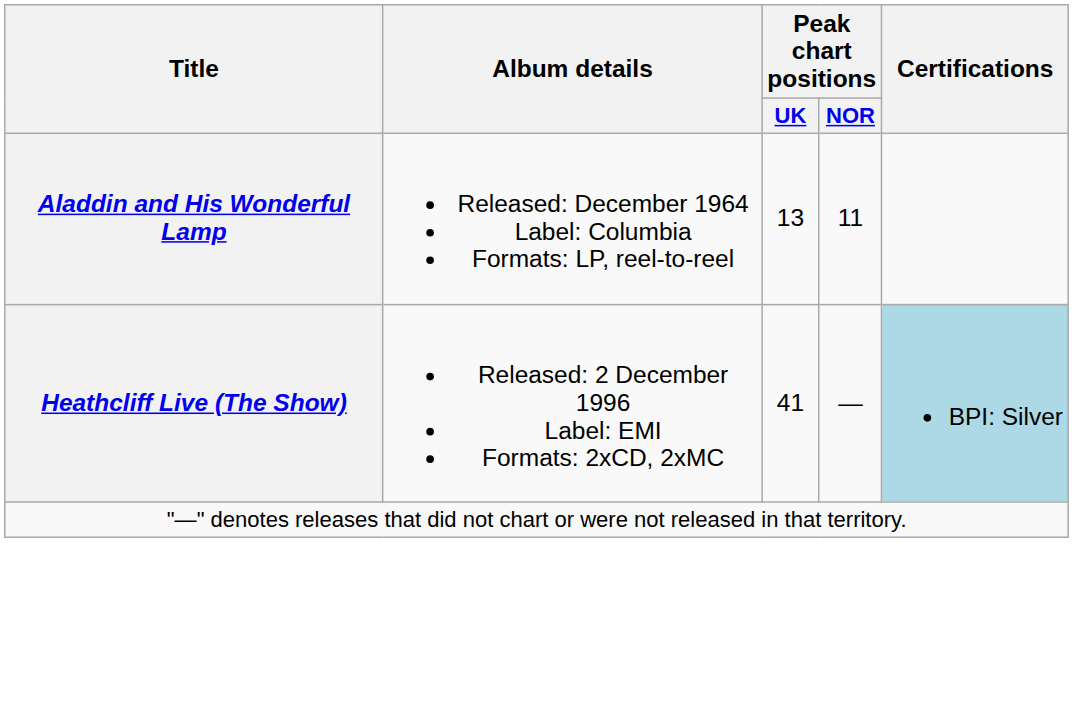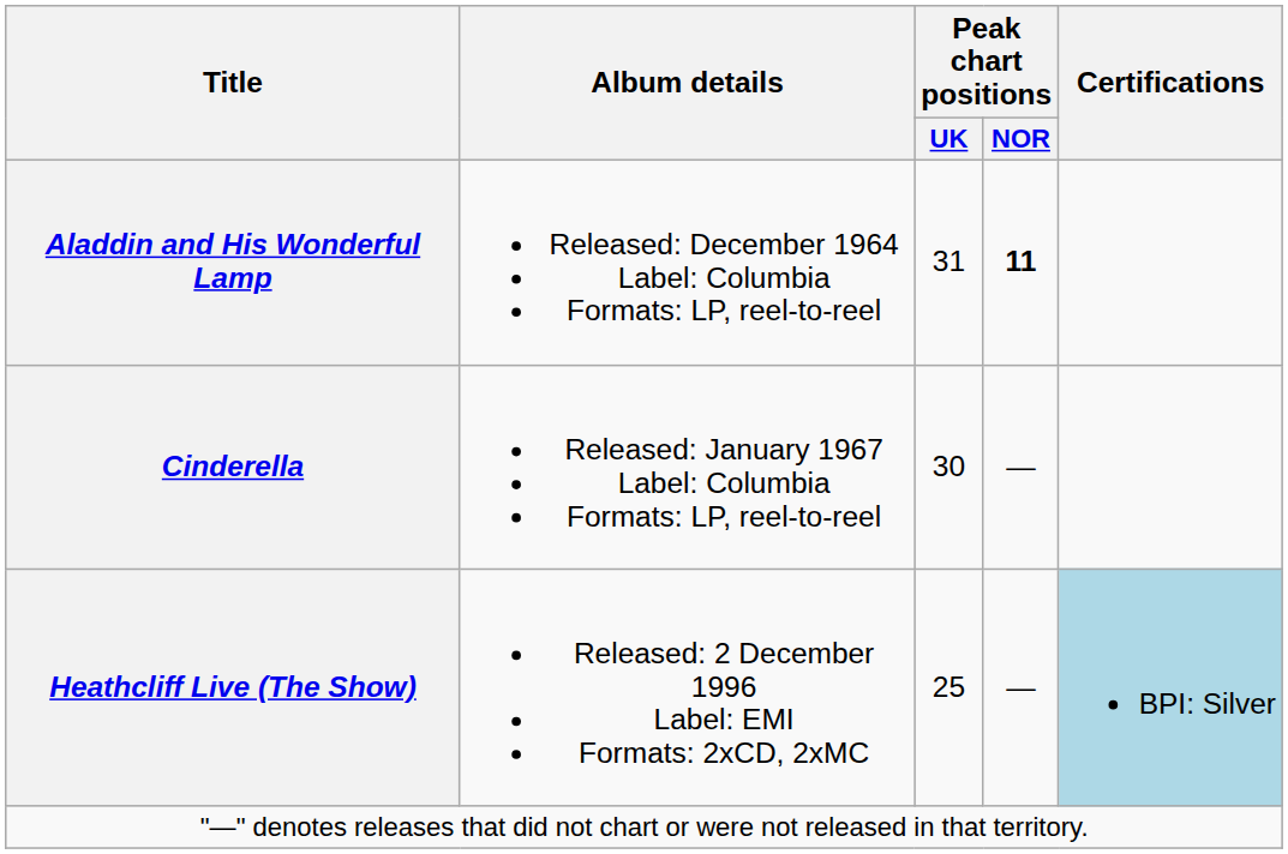Aladdin and His Wonderful Lamp | Peak chart positions / UK: 13 -> 31
Aladdin and His Wonderful Lamp | Peak chart positions / NOR: normal -> bold
+ row: Cinderella | Released: January 1967 Label: Columbia Formats: LP, reel-to-reel | 30 | —
Heathcliff Live (The Show) | Peak chart positions / UK: 41 -> 25
